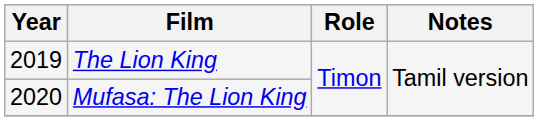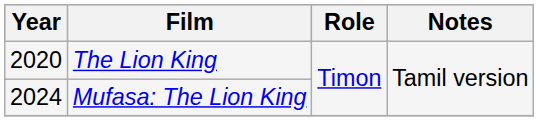The Lion King | Year: 2019 -> 2020
Mufasa: The Lion King | Year: 2020 -> 2024
